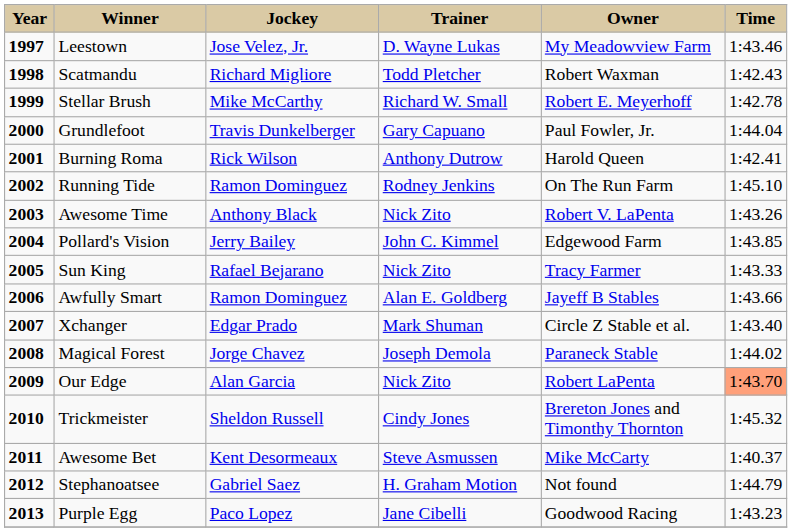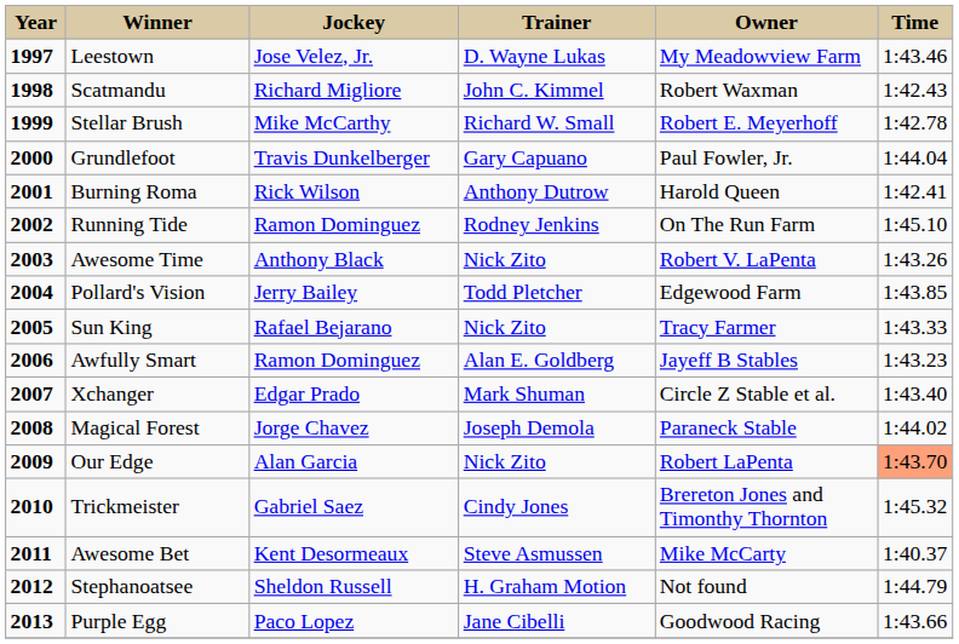Scatmandu | Trainer: Todd Pletcher -> John C. Kimmel
Pollard's Vision | Trainer: John C. Kimmel -> Todd Pletcher
Awfully Smart | Time: 1:43.66 -> 1:43.23
Trickmeister | Jockey: Sheldon Russell -> Gabriel Saez
Stephanoatsee | Jockey: Gabriel Saez -> Sheldon Russell
Purple Egg | Time: 1:43.23 -> 1:43.66
